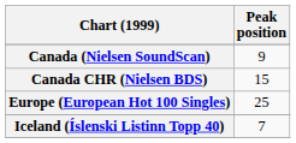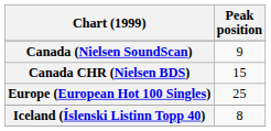Iceland (Íslenski Listinn Topp 40) | Peak position: 7 -> 8
